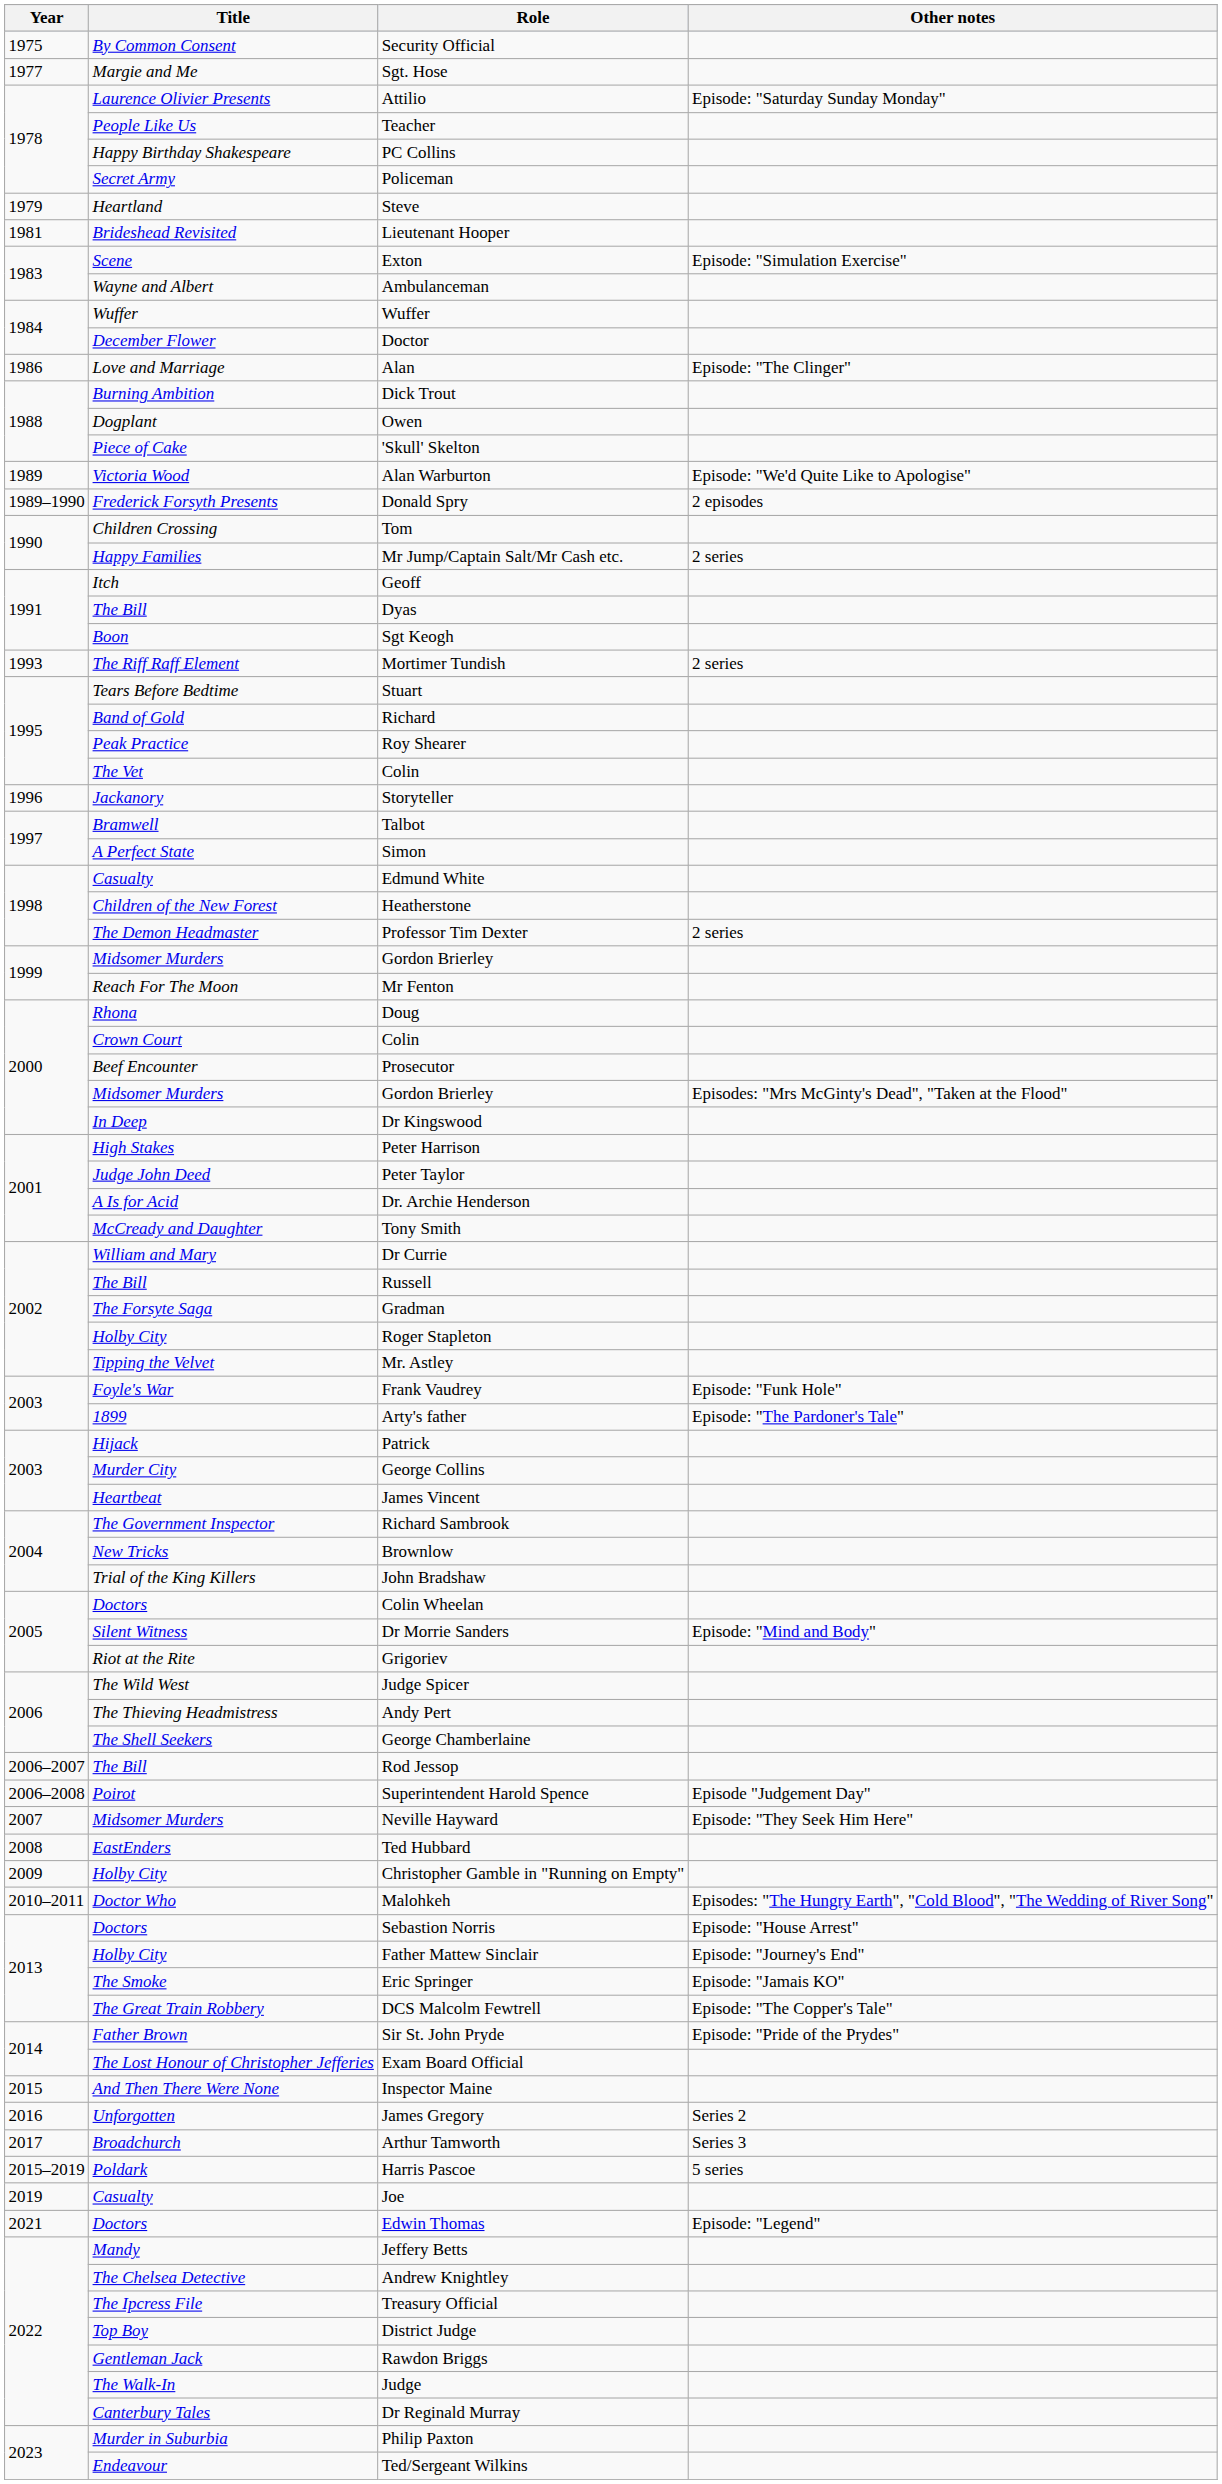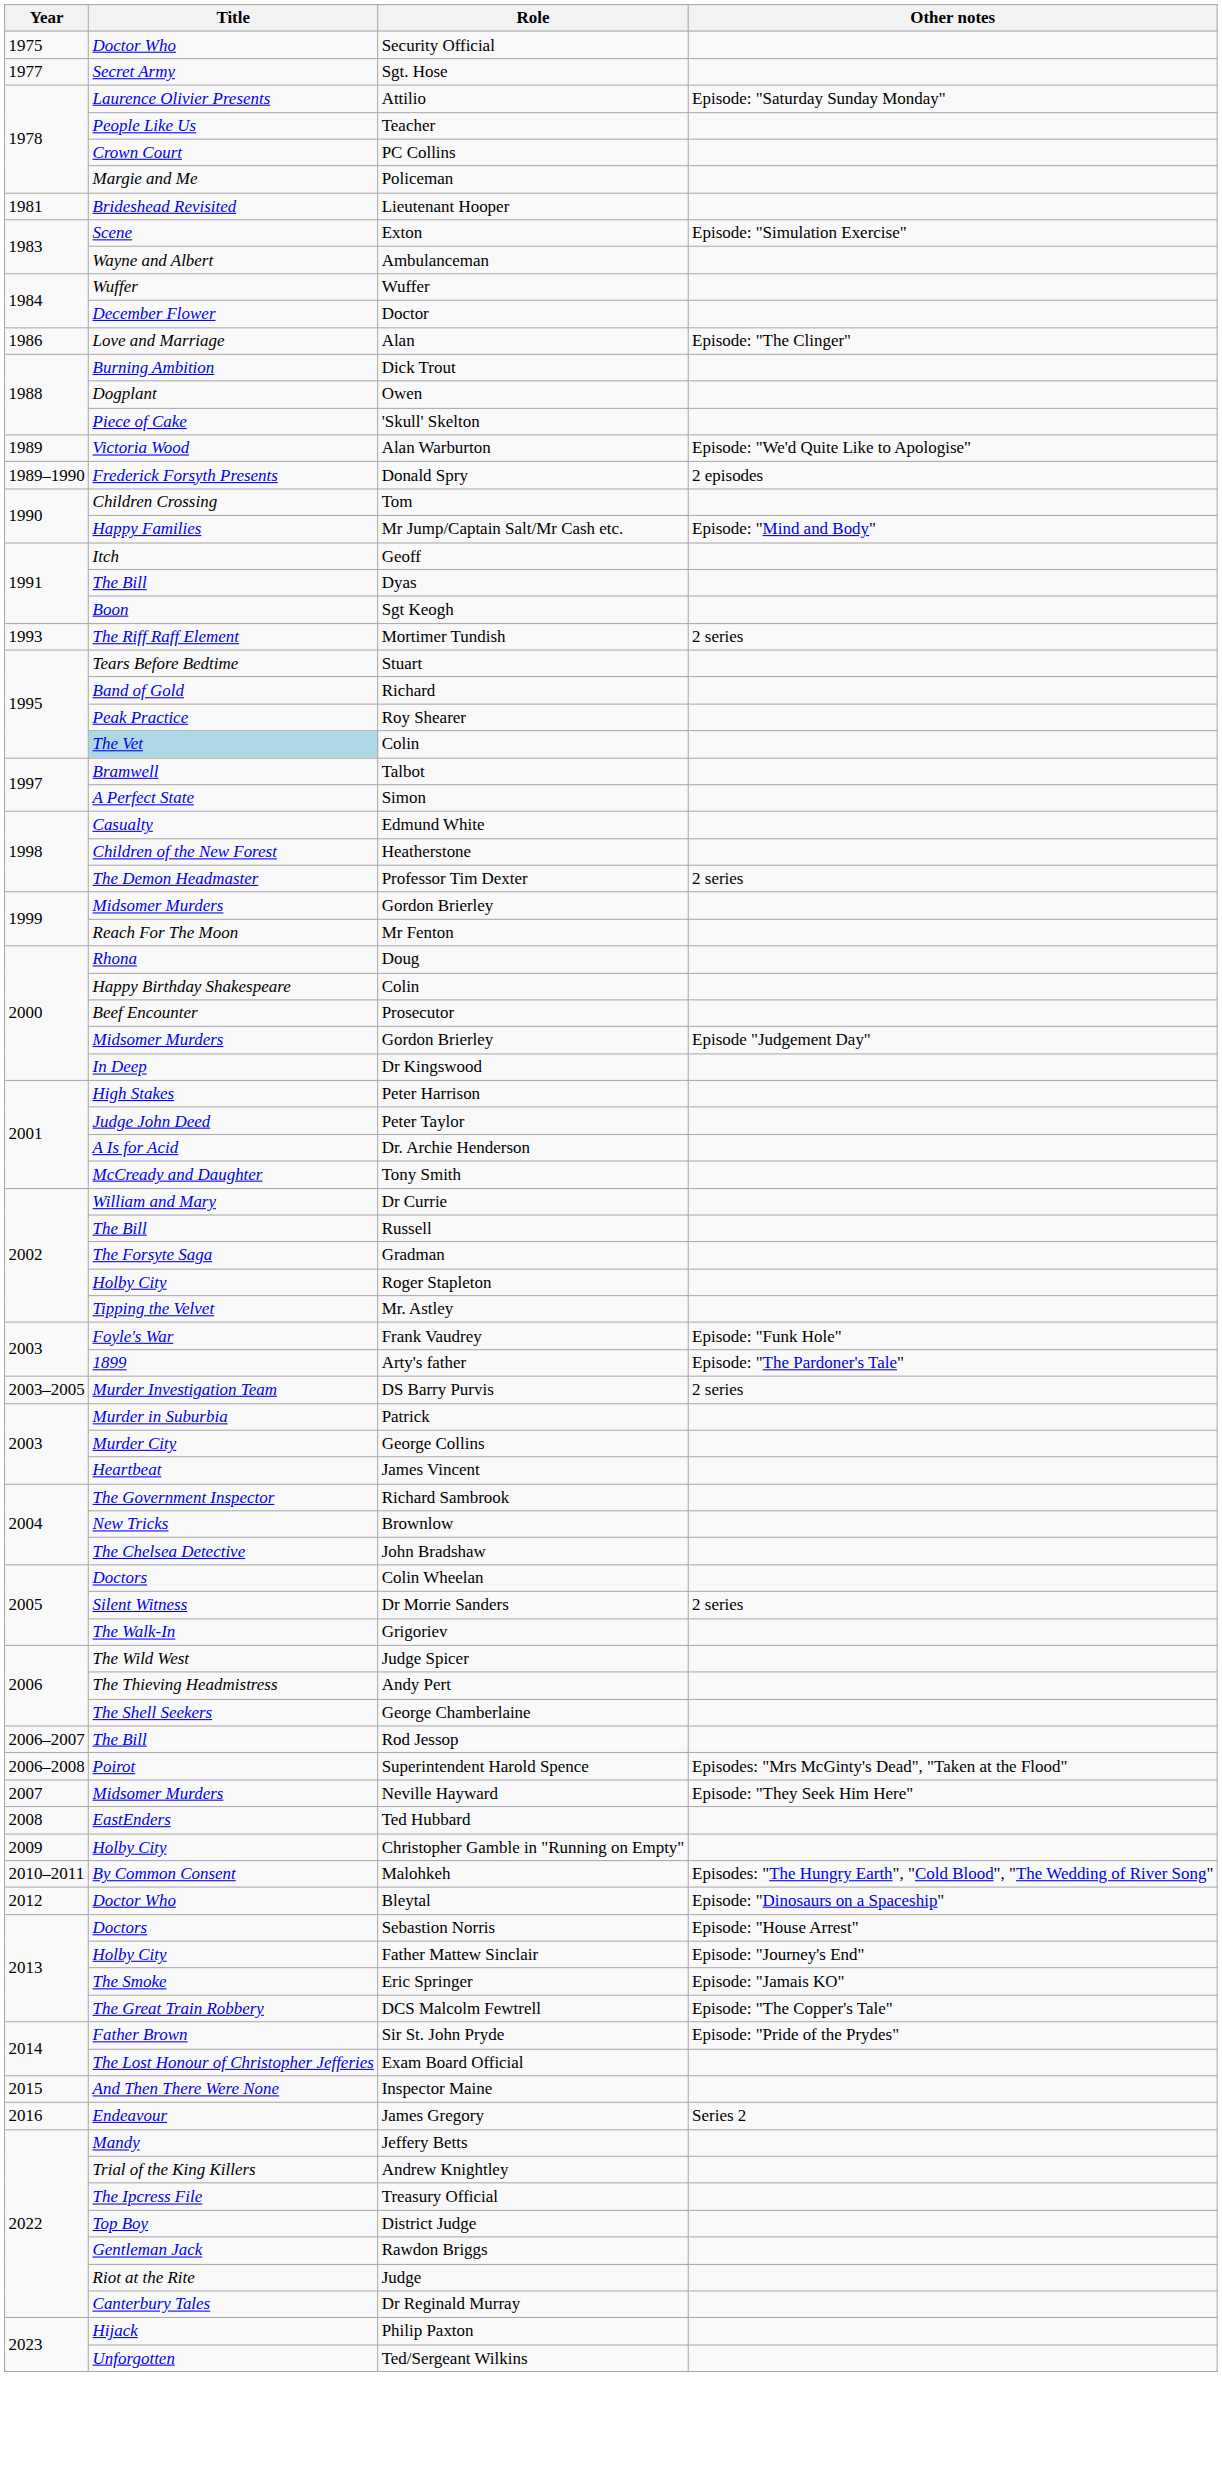Security Official | Title: By Common Consent -> Doctor Who
Sgt. Hose | Title: Margie and Me -> Secret Army
PC Collins | Title: Happy Birthday Shakespeare -> Crown Court
Policeman | Title: Secret Army -> Margie and Me
- row: 1979 | Heartland | Steve
Mr Jump/Captain Salt/Mr Cash etc. | Other notes: 2 series -> Episode: "Mind and Body"
1995 / Colin | Title: no background -> lightblue background
- row: 1996 | Jackanory | Storyteller
2000 / Colin | Title: Crown Court -> Happy Birthday Shakespeare
2000 / Gordon Brierley | Other notes: Episodes: "Mrs McGinty's Dead", "Taken at the Flood" -> Episode "Judgement Day"
+ row: 2003–2005 | Murder Investigation Team | DS Barry Purvis | 2 series
Patrick | Title: Hijack -> Murder in Suburbia
John Bradshaw | Title: Trial of the King Killers -> The Chelsea Detective
Dr Morrie Sanders | Other notes: Episode: "Mind and Body" -> 2 series
Grigoriev | Title: Riot at the Rite -> The Walk-In
Superintendent Harold Spence | Other notes: Episode "Judgement Day" -> Episodes: "Mrs McGinty's Dead", "Taken at the Flood"
Malohkeh | Title: Doctor Who -> By Common Consent
+ row: 2012 | Doctor Who | Bleytal | Episode: "Dinosaurs on a Spaceship"
James Gregory | Title: Unforgotten -> Endeavour
- row: 2017 | Broadchurch | Arthur Tamworth | Series 3
- row: 2015–2019 | Poldark | Harris Pascoe | 5 series
- row: 2019 | Casualty | Joe
- row: 2021 | Doctors | Edwin Thomas | Episode: "Legend"
Andrew Knightley | Title: The Chelsea Detective -> Trial of the King Killers
Judge | Title: The Walk-In -> Riot at the Rite
Philip Paxton | Title: Murder in Suburbia -> Hijack
Ted/Sergeant Wilkins | Title: Endeavour -> Unforgotten
